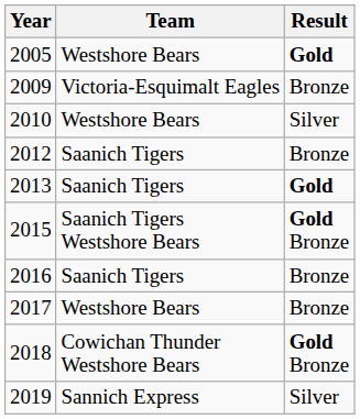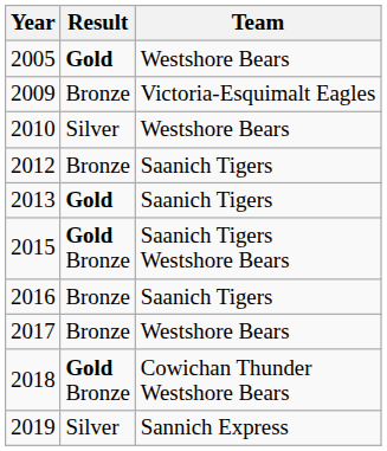columns swapped: Team <-> Result
